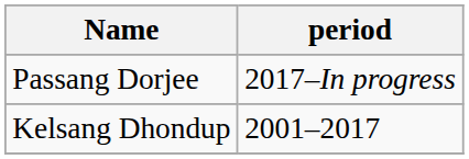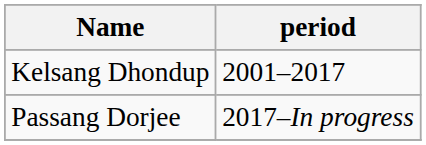rows swapped: Kelsang Dhondup <-> Passang Dorjee
